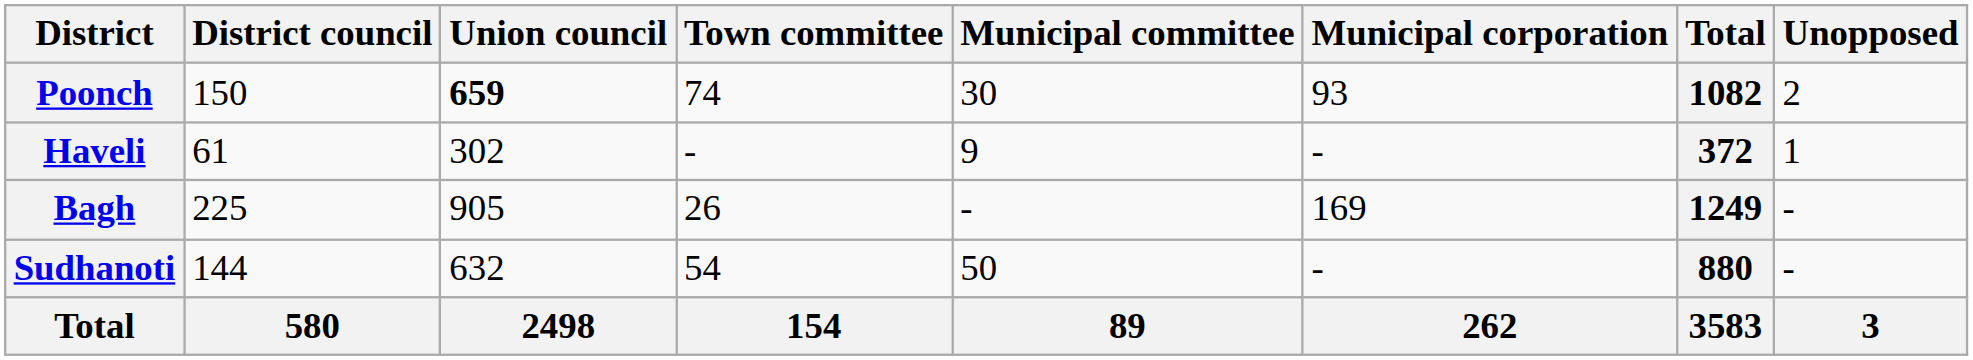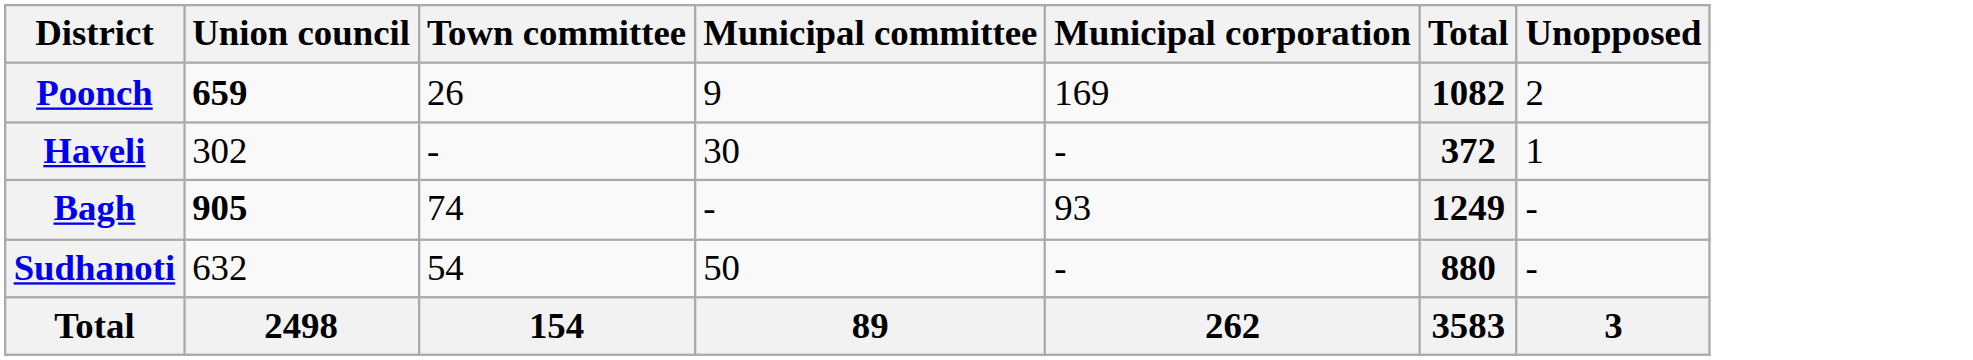- column: District council | 150 | 61 | 225 | 144 | 580
Poonch | Town committee: 74 -> 26
Poonch | Municipal committee: 30 -> 9
Poonch | Municipal corporation: 93 -> 169
Haveli | Municipal committee: 9 -> 30
Bagh | Union council: normal -> bold
Bagh | Town committee: 26 -> 74
Bagh | Municipal corporation: 169 -> 93
